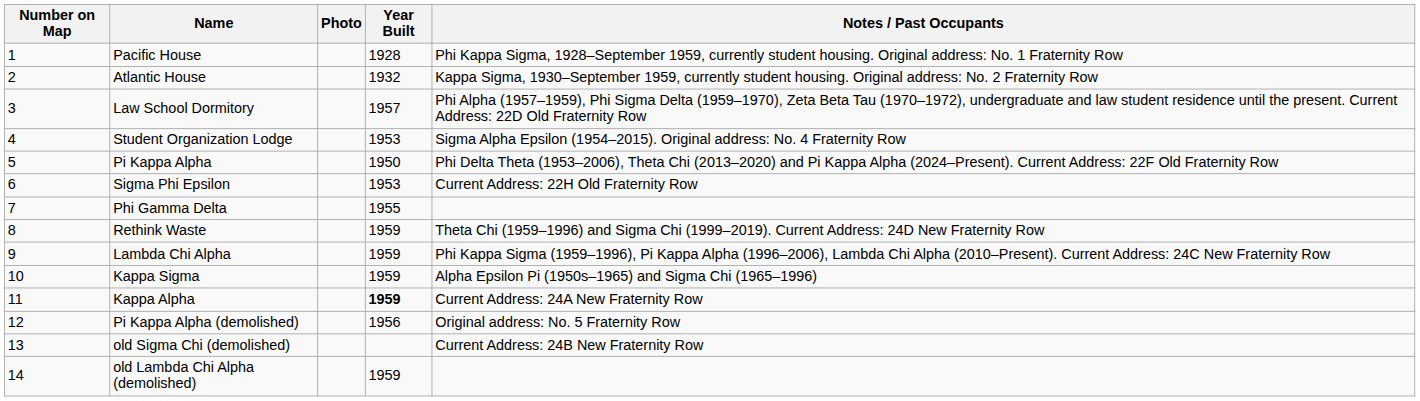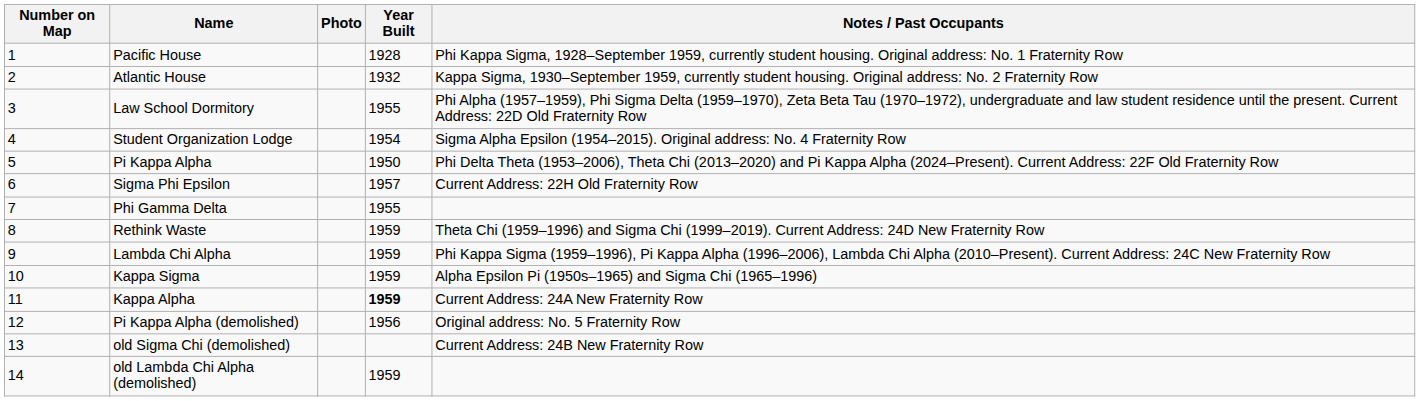Law School Dormitory | Year Built: 1957 -> 1955
Student Organization Lodge | Year Built: 1953 -> 1954
Sigma Phi Epsilon | Year Built: 1953 -> 1957
